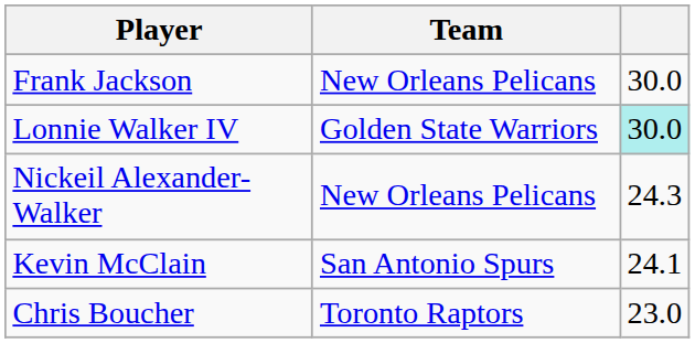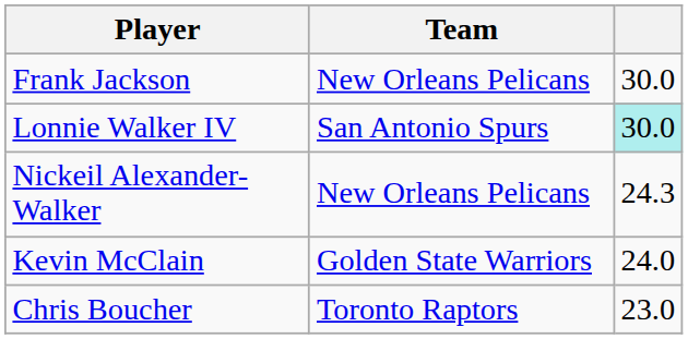Lonnie Walker IV | Team: Golden State Warriors -> San Antonio Spurs
Kevin McClain | Team: San Antonio Spurs -> Golden State Warriors
Kevin McClain | column 3: 24.1 -> 24.0
